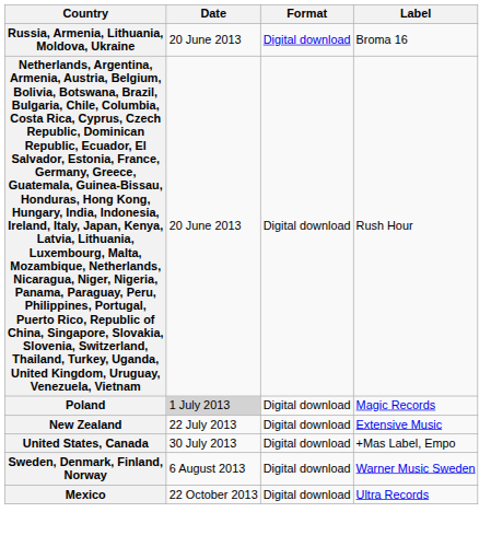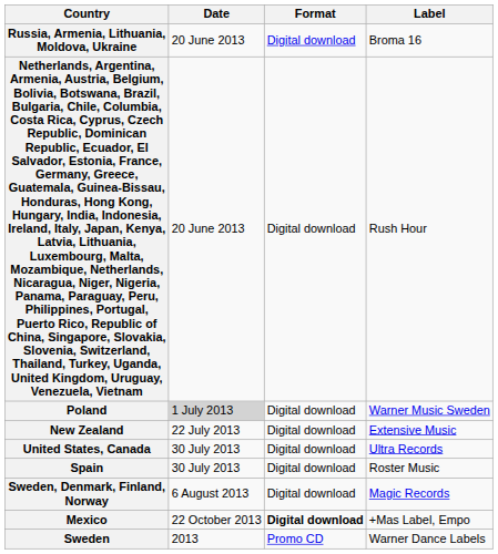Poland | Label: Magic Records -> Warner Music Sweden
United States, Canada | Label: +Mas Label, Empo -> Ultra Records
+ row: Spain | 30 July 2013 | Digital download | Roster Music
Sweden, Denmark, Finland, Norway | Label: Warner Music Sweden -> Magic Records
Mexico | Format: normal -> bold
Mexico | Label: Ultra Records -> +Mas Label, Empo
+ row: Sweden | 2013 | Promo CD | Warner Dance Labels
